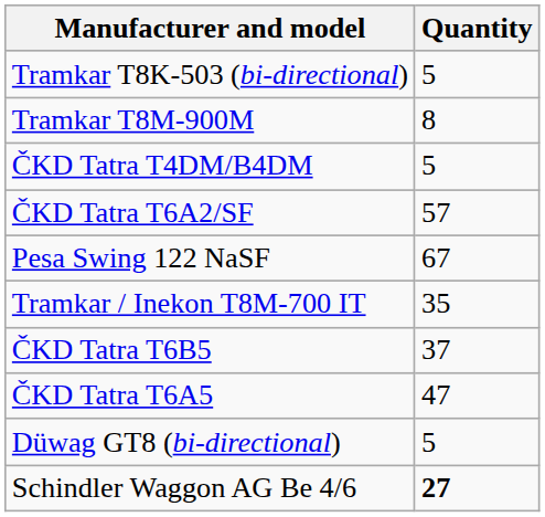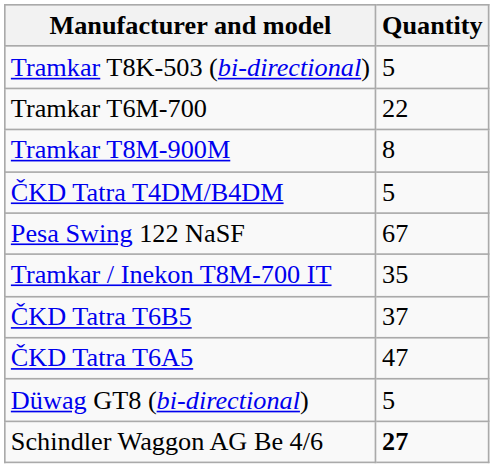+ row: Tramkar T6M-700 | 22
- row: ČKD Tatra T6A2/SF | 57
